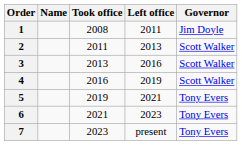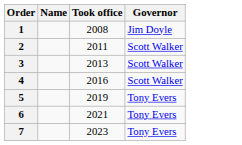- column: Left office | 2011 | 2013 | 2016 | 2019 | 2021 | 2023 | present
